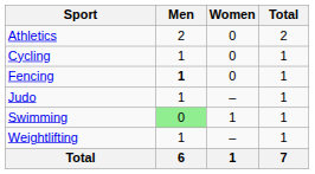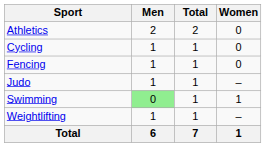columns swapped: Women <-> Total
Fencing | Men: bold -> normal
